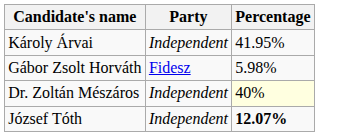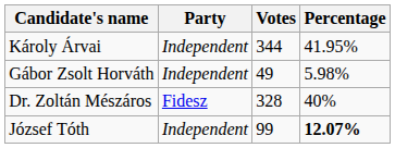+ column: Votes | 344 | 49 | 328 | 99
Gábor Zsolt Horváth | Party: Fidesz -> Independent
Dr. Zoltán Mészáros | Party: Independent -> Fidesz
Dr. Zoltán Mészáros | Percentage: lightyellow background -> no background
